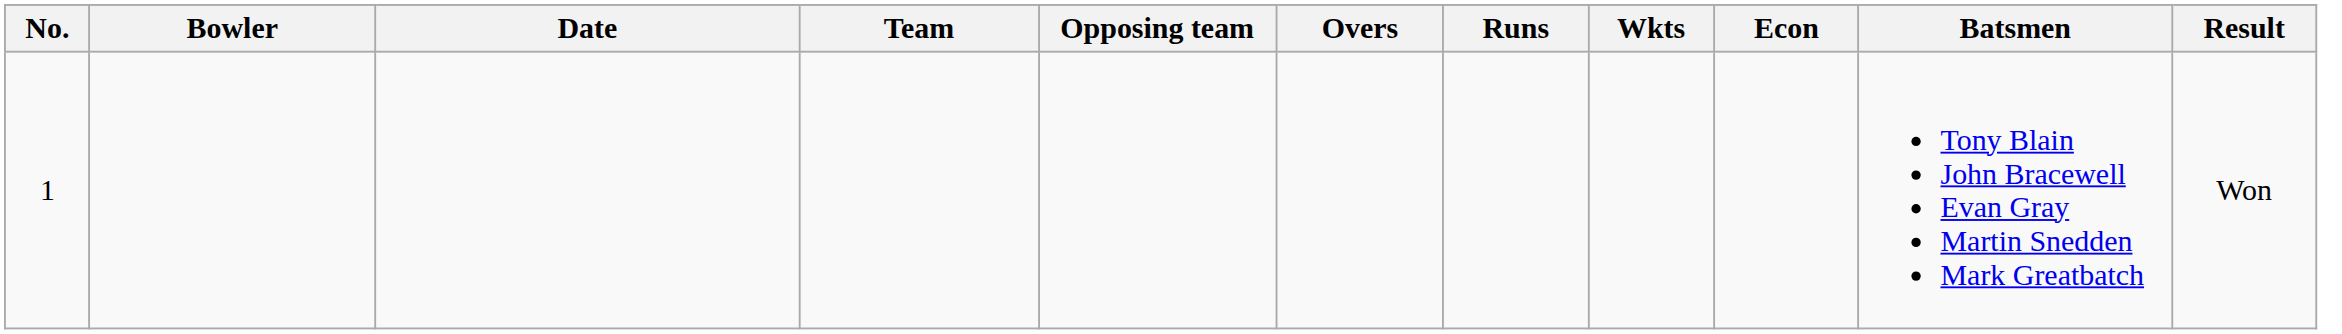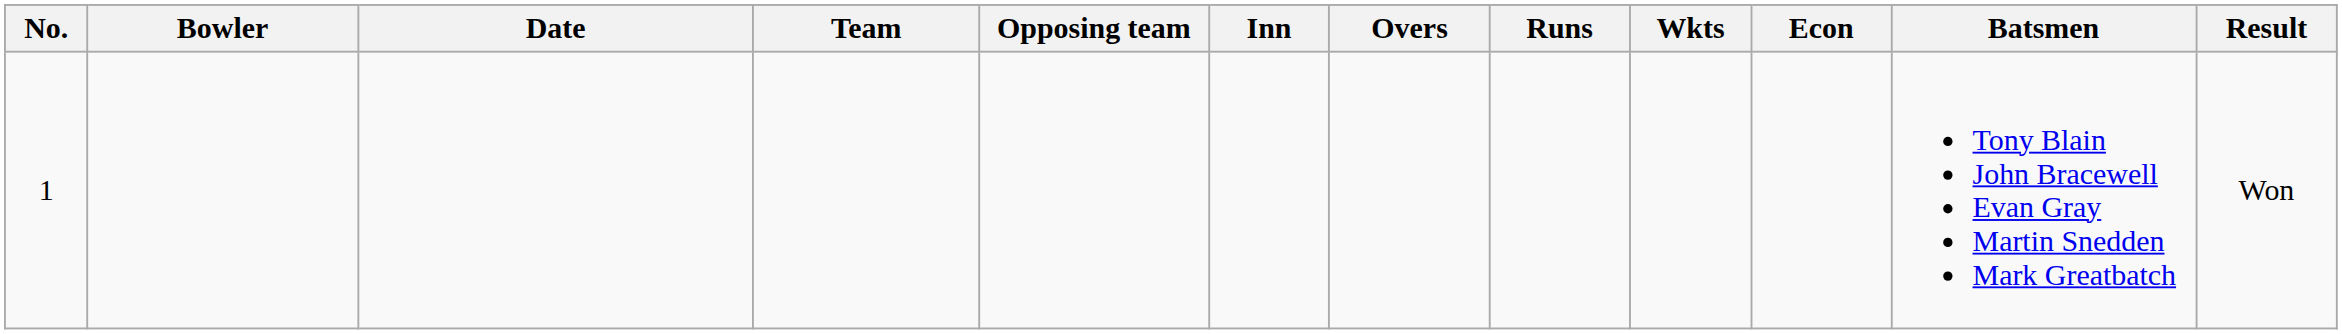+ column: Inn
